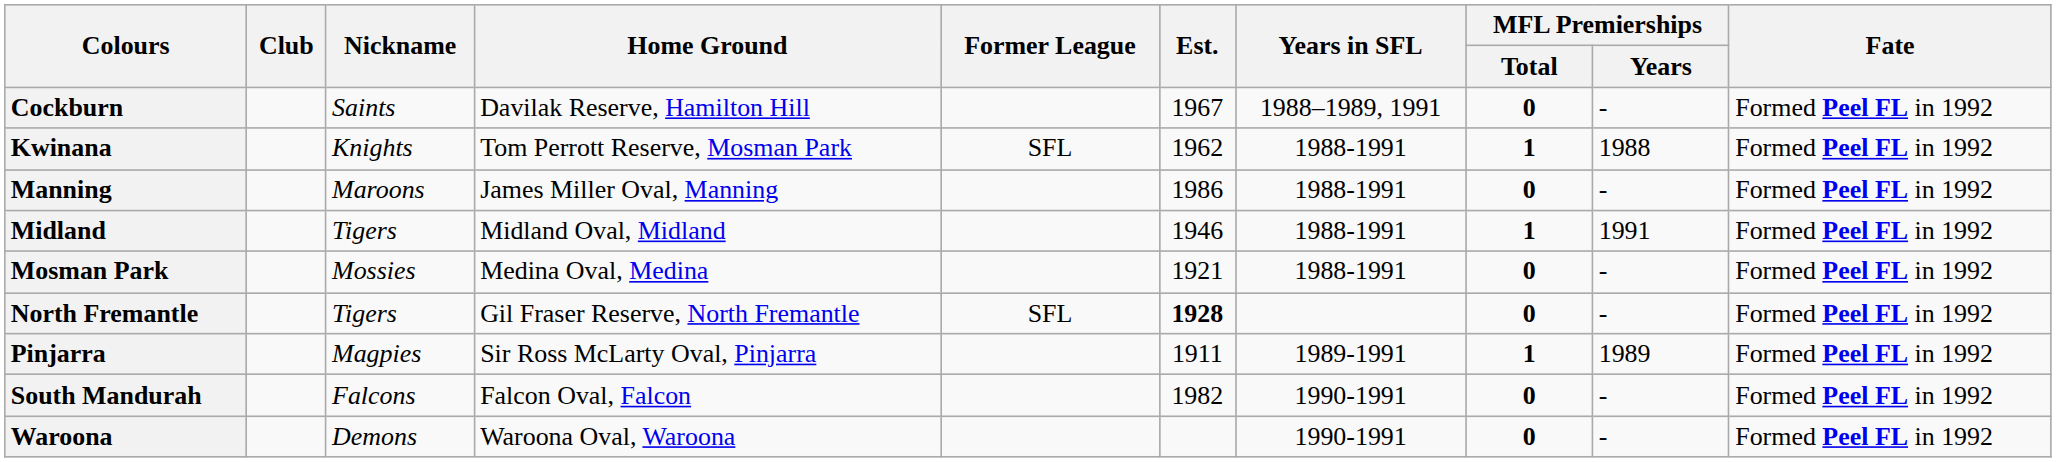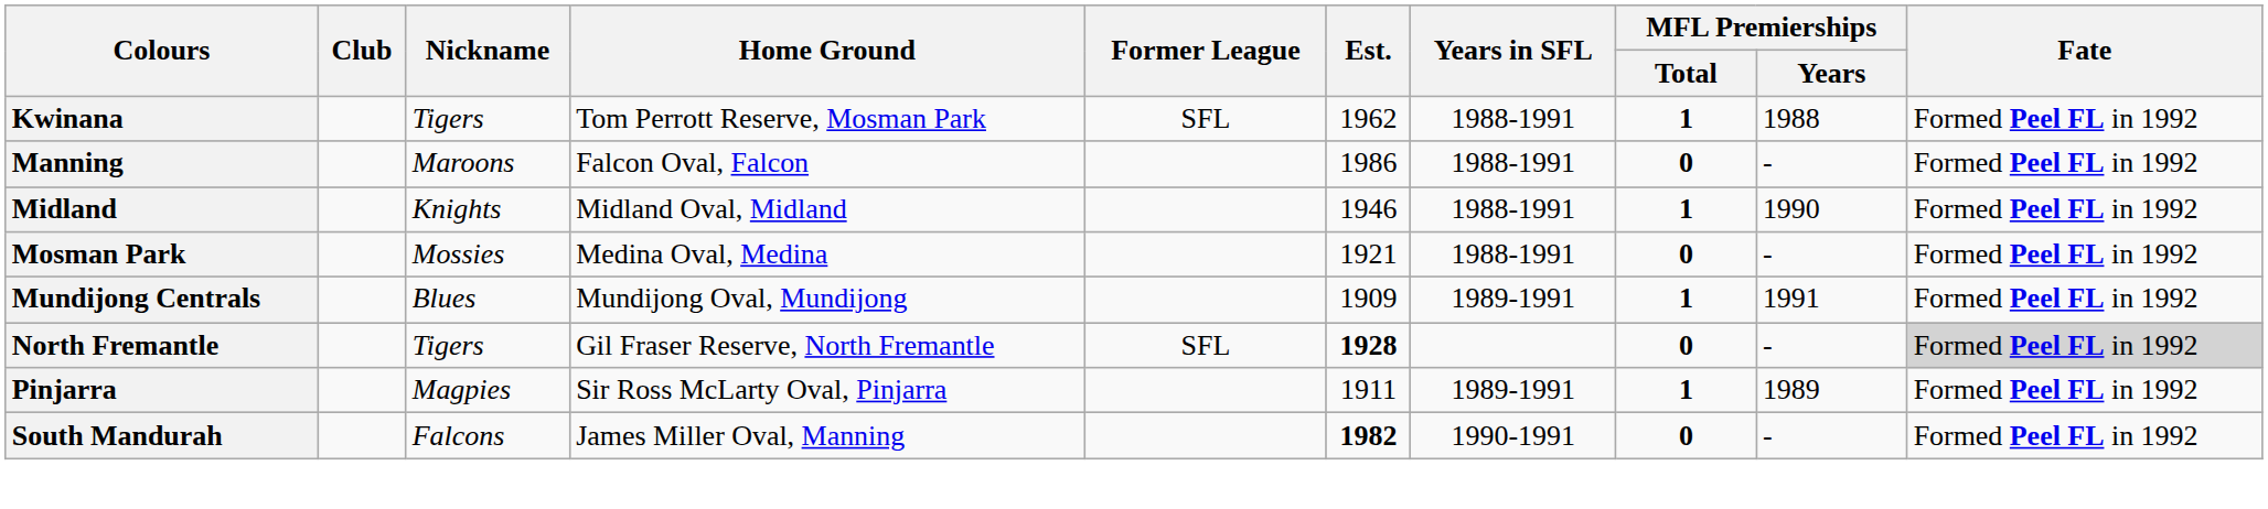- row: Cockburn | Saints | Davilak Reserve, Hamilton Hill | 1967 | 1988–1989, 1991 | 0 | - | Formed Peel FL in 1992
Kwinana | Nickname: Knights -> Tigers
Manning | Home Ground: James Miller Oval, Manning -> Falcon Oval, Falcon
Midland | Nickname: Tigers -> Knights
Midland | MFL Premierships / Years: 1991 -> 1990
+ row: Mundijong Centrals | Blues | Mundijong Oval, Mundijong | 1909 | 1989-1991 | 1 | 1991 | Formed Peel FL in 1992
North Fremantle | Fate: no background -> lightgrey background
South Mandurah | Home Ground: Falcon Oval, Falcon -> James Miller Oval, Manning
South Mandurah | Est.: normal -> bold
- row: Waroona | Demons | Waroona Oval, Waroona | 1990-1991 | 0 | - | Formed Peel FL in 1992
